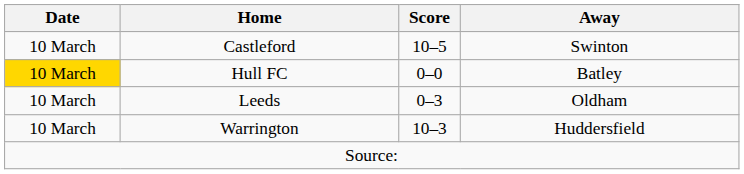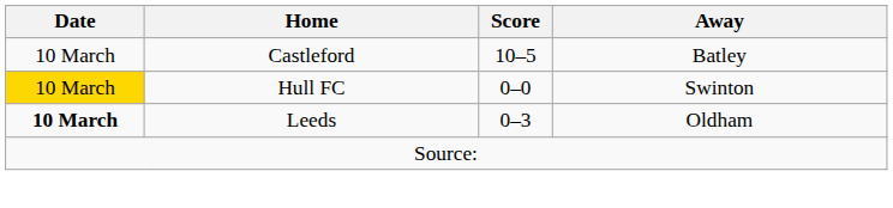Castleford | Away: Swinton -> Batley
Hull FC | Away: Batley -> Swinton
Leeds | Date: normal -> bold
- row: 10 March | Warrington | 10–3 | Huddersfield
